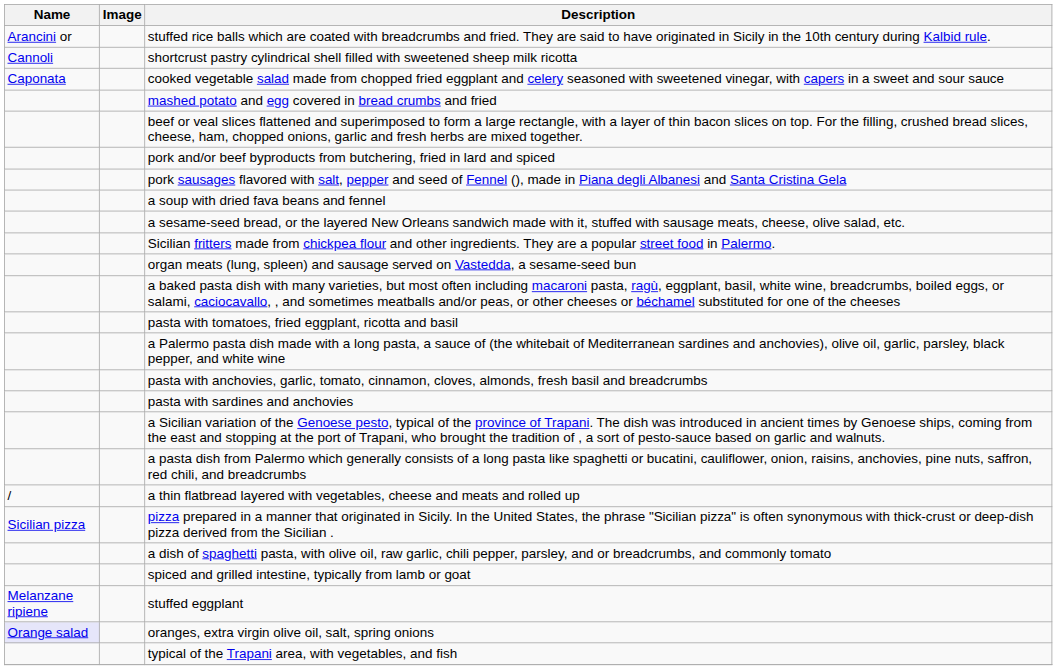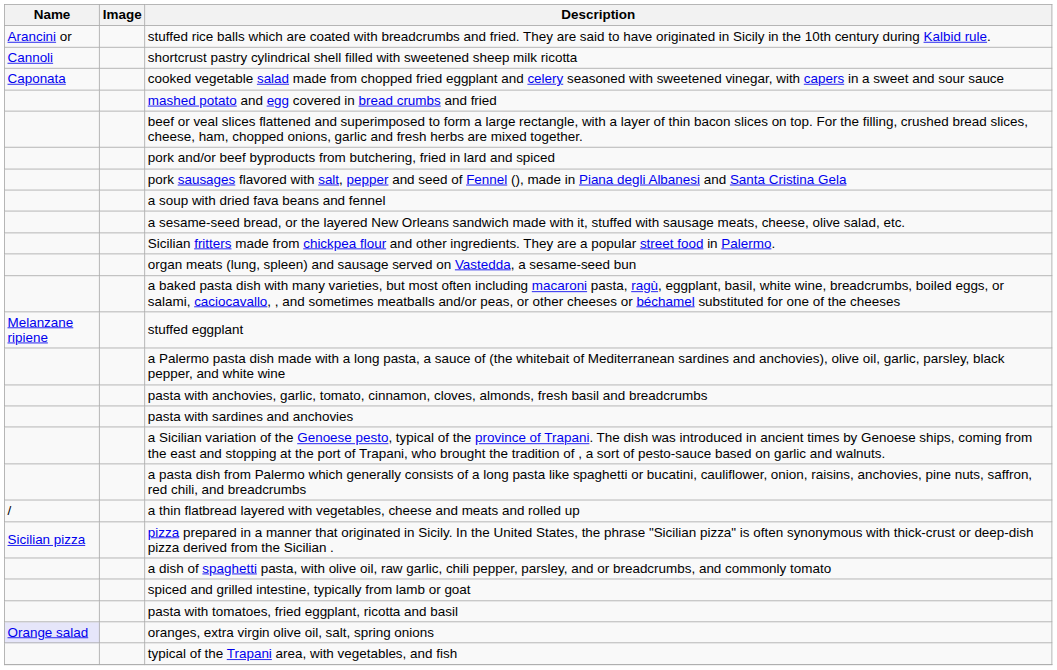rows swapped: pasta with tomatoes, fried eggplant, ricotta and basil <-> stuffed eggplant
